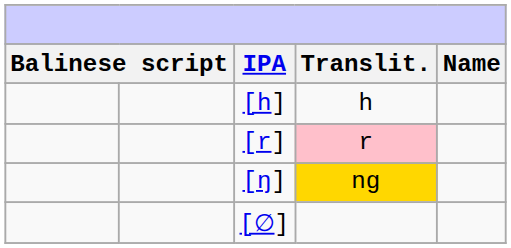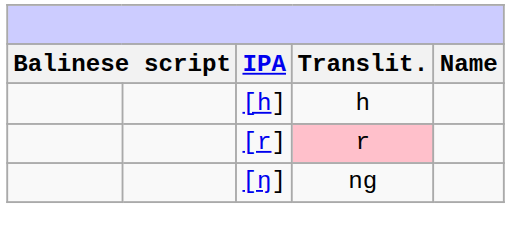[ŋ] | column 4: gold background -> no background
- row: [∅]
